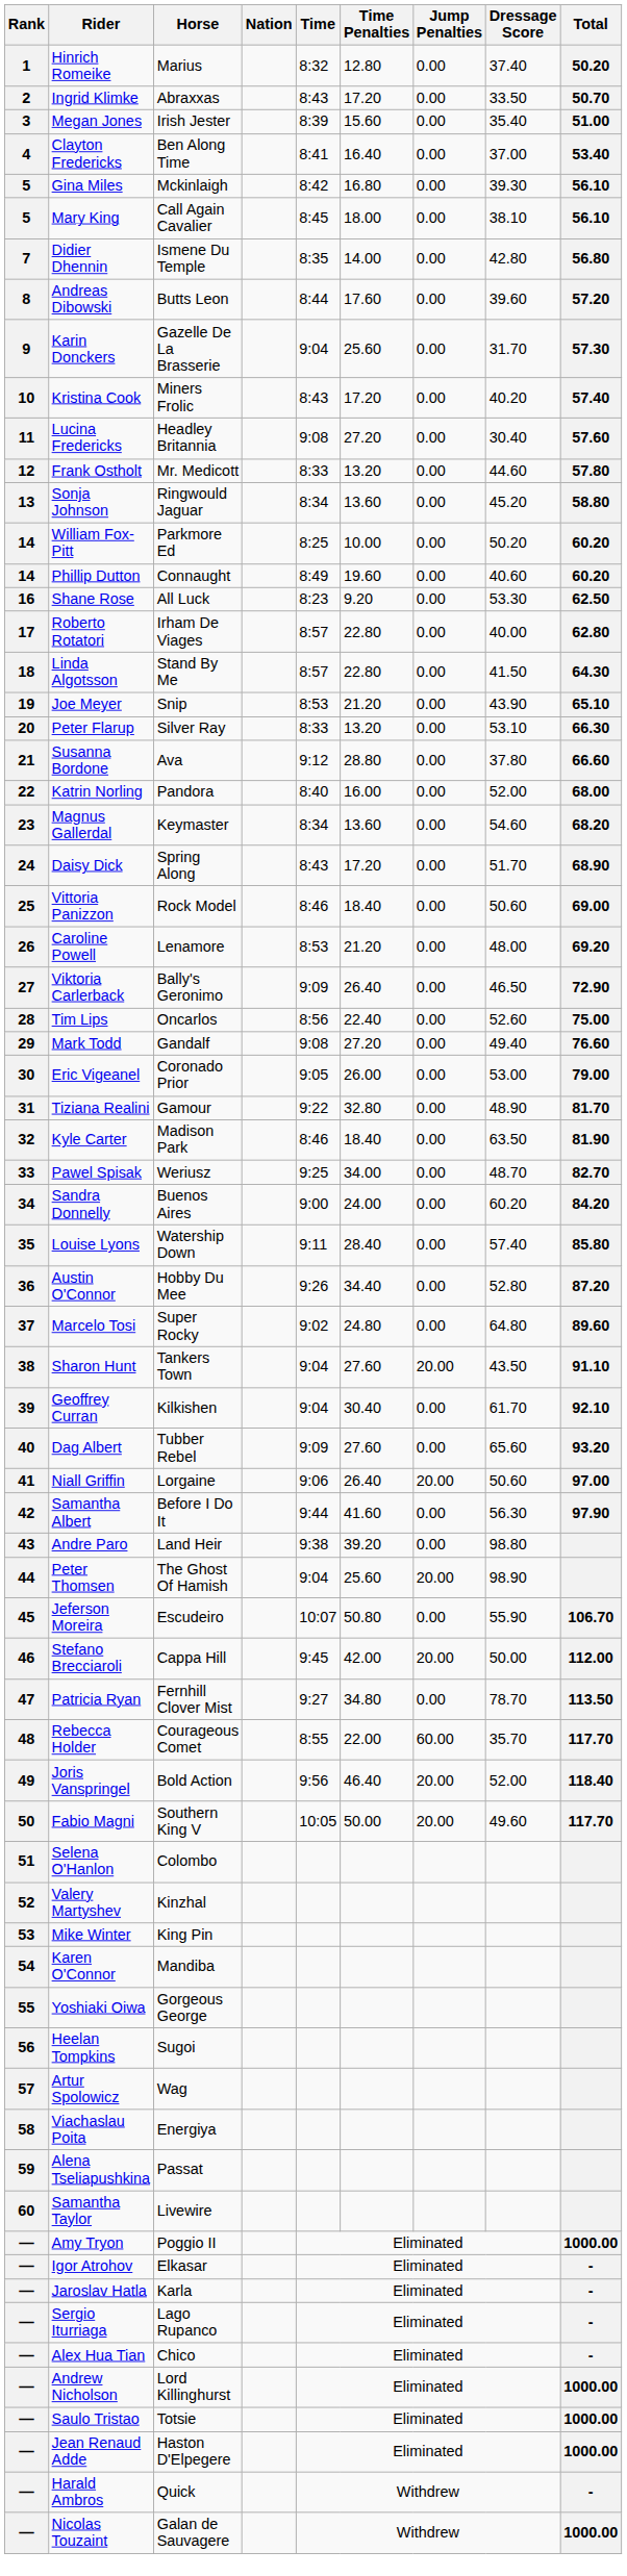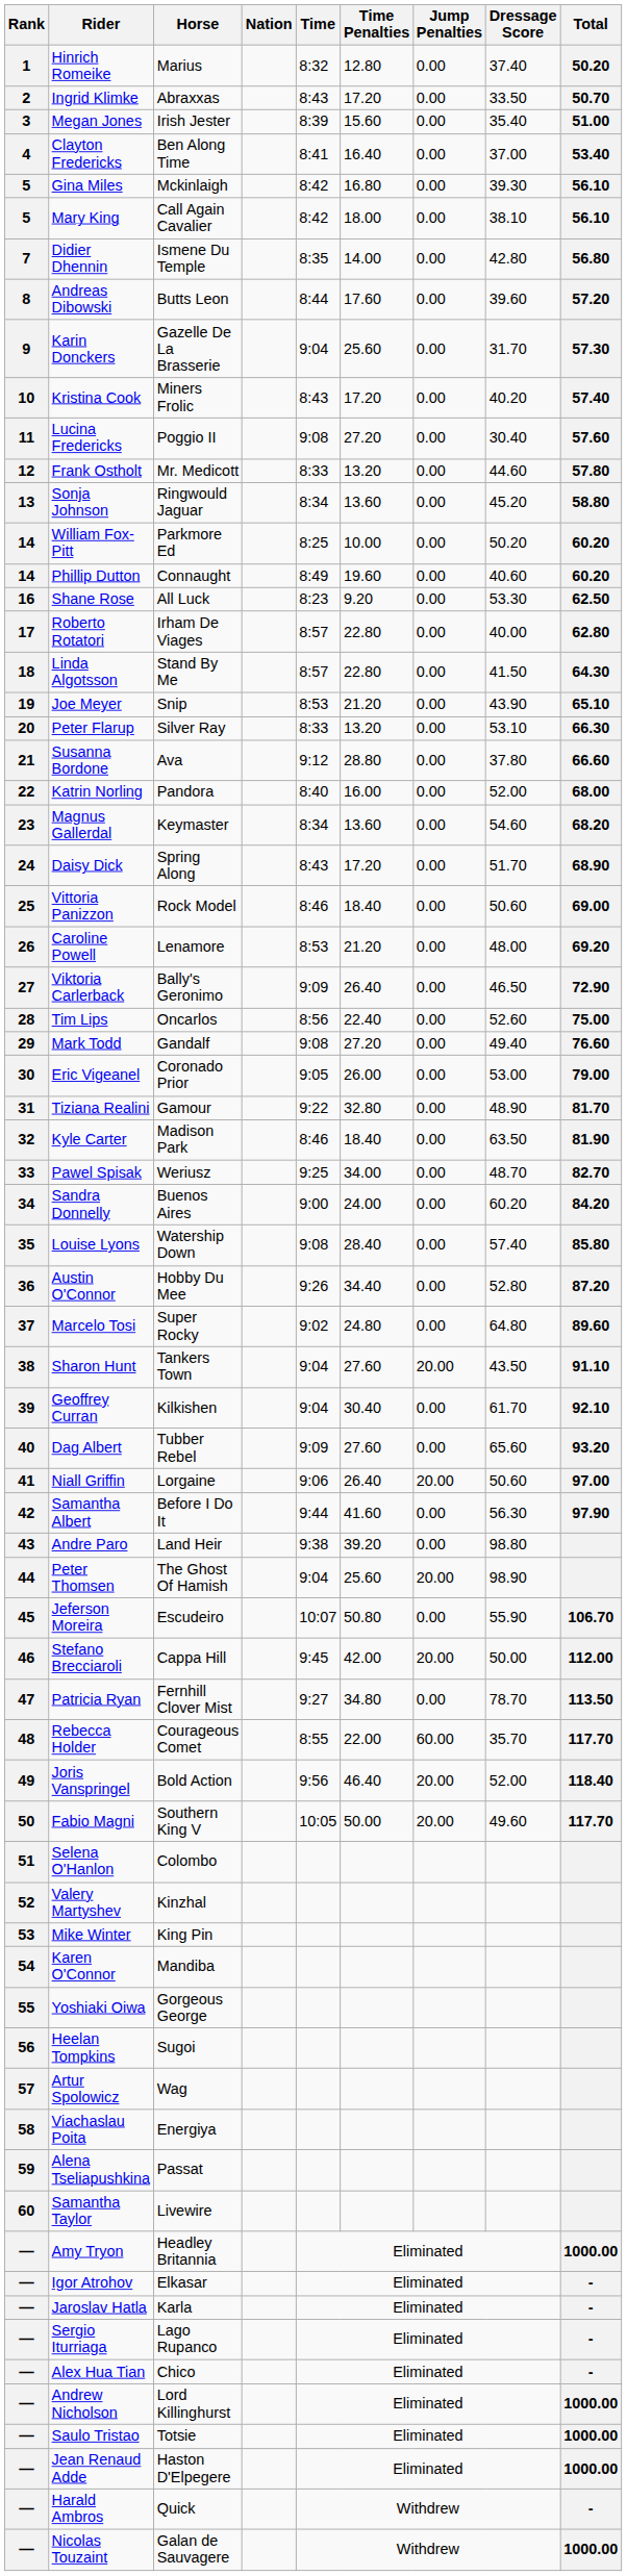Mary King | Time: 8:45 -> 8:42
Lucina Fredericks | Horse: Headley Britannia -> Poggio II
Louise Lyons | Time: 9:11 -> 9:08
Amy Tryon | Horse: Poggio II -> Headley Britannia
